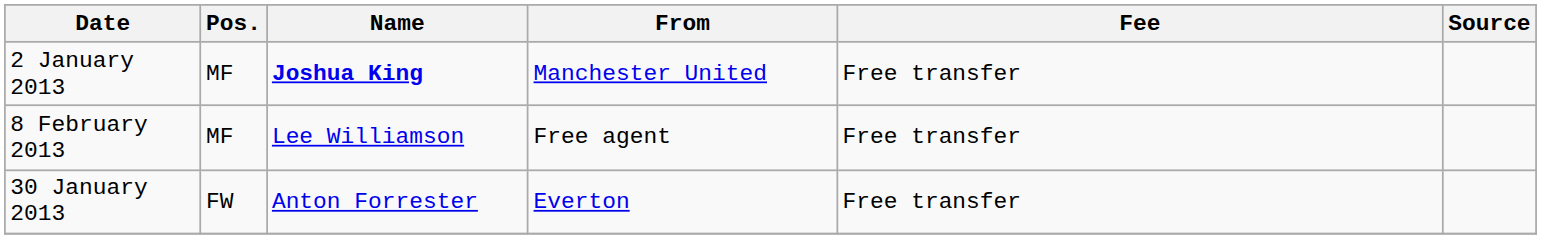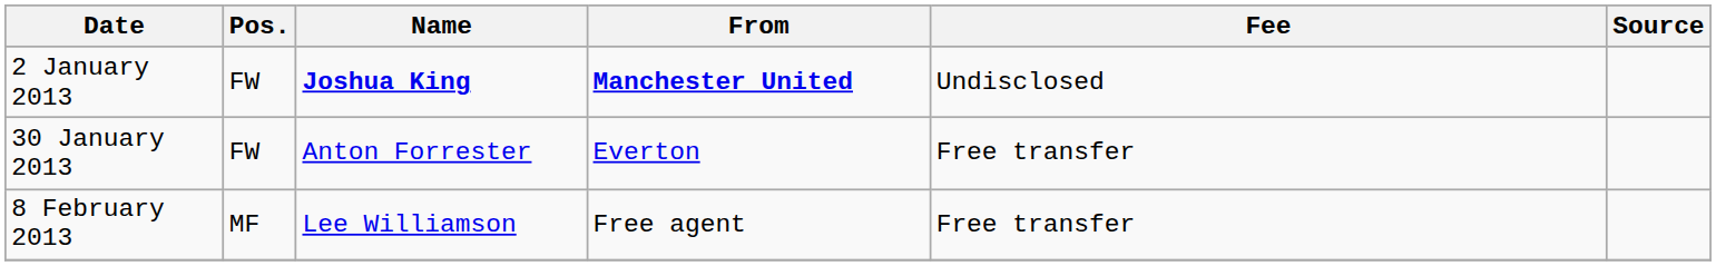2 January 2013 | Pos.: MF -> FW
2 January 2013 | From: normal -> bold
2 January 2013 | Fee: Free transfer -> Undisclosed
rows swapped: 30 January 2013 <-> 8 February 2013
